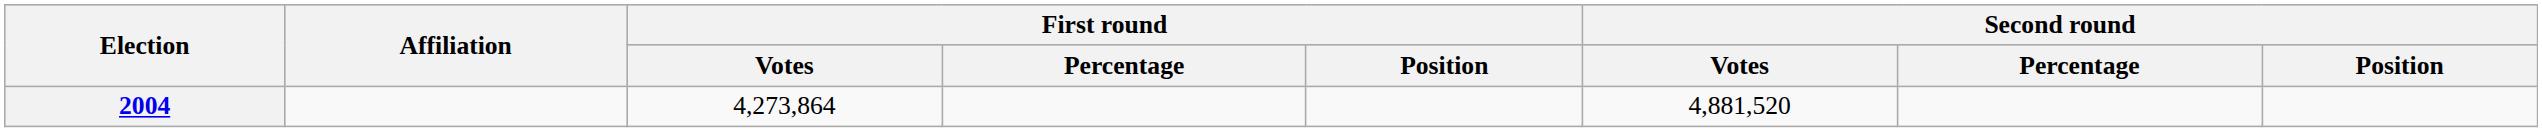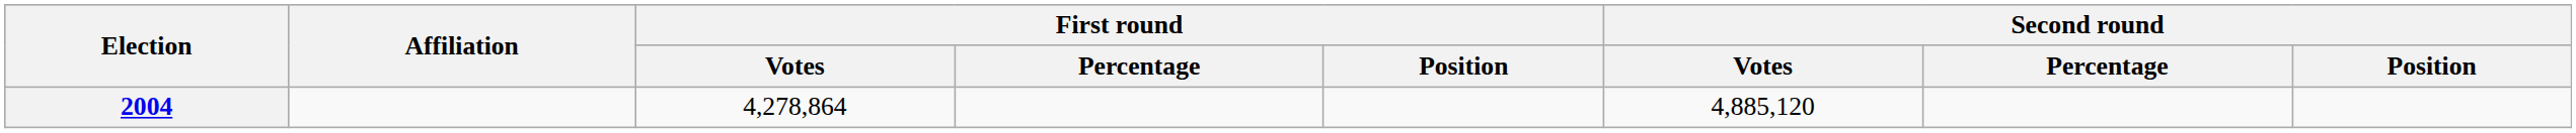2004 | First round / Votes: 4,273,864 -> 4,278,864
2004 | Second round / Votes: 4,881,520 -> 4,885,120
